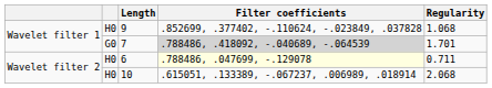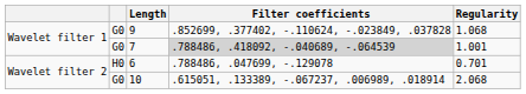9 | column 2: H0 -> G0
7 | Regularity: 1.701 -> 1.001
6 | Filter coefficients: lightyellow background -> no background
6 | Regularity: 0.711 -> 0.701
10 | column 2: H0 -> G0
